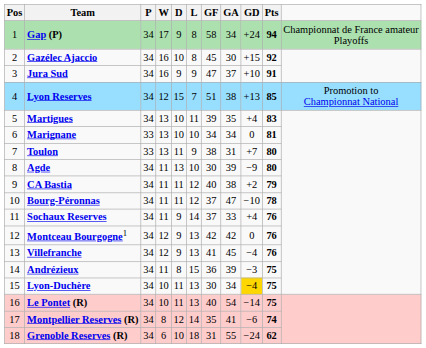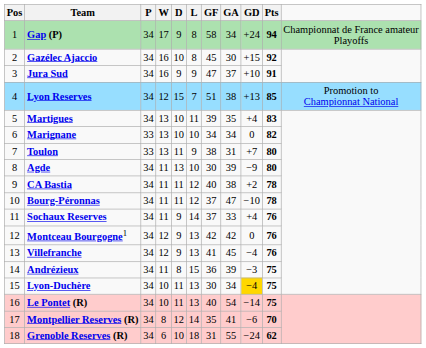Marignane | Pts: 81 -> 82
CA Bastia | Pts: 79 -> 78
Montpellier Reserves (R) | Pts: 74 -> 70
